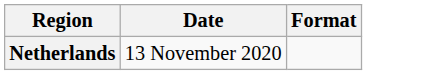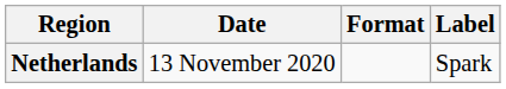+ column: Label | Spark
